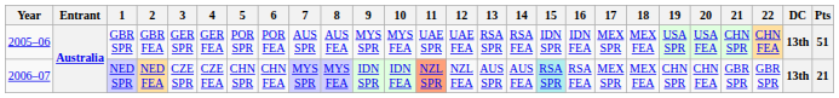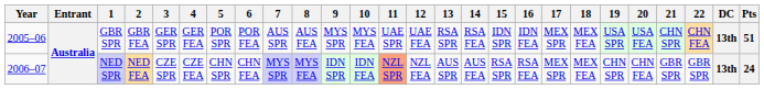NED SPR | 15: paleturquoise background -> no background
NED SPR | Pts: 21 -> 24
